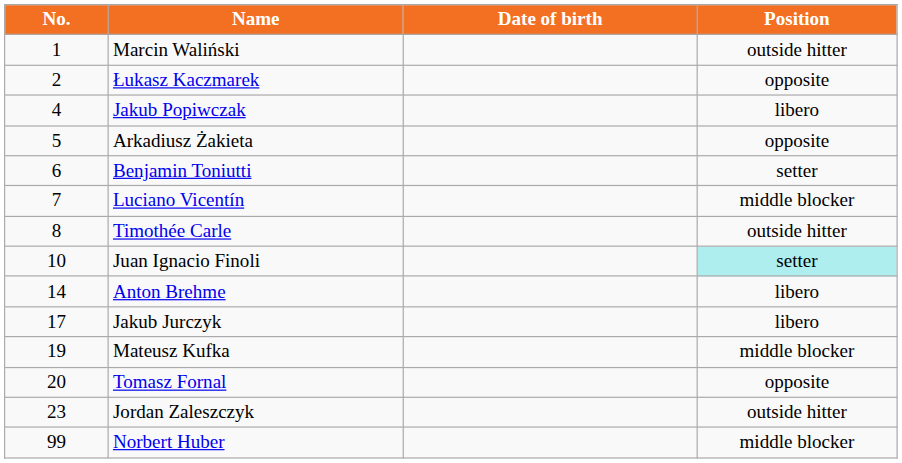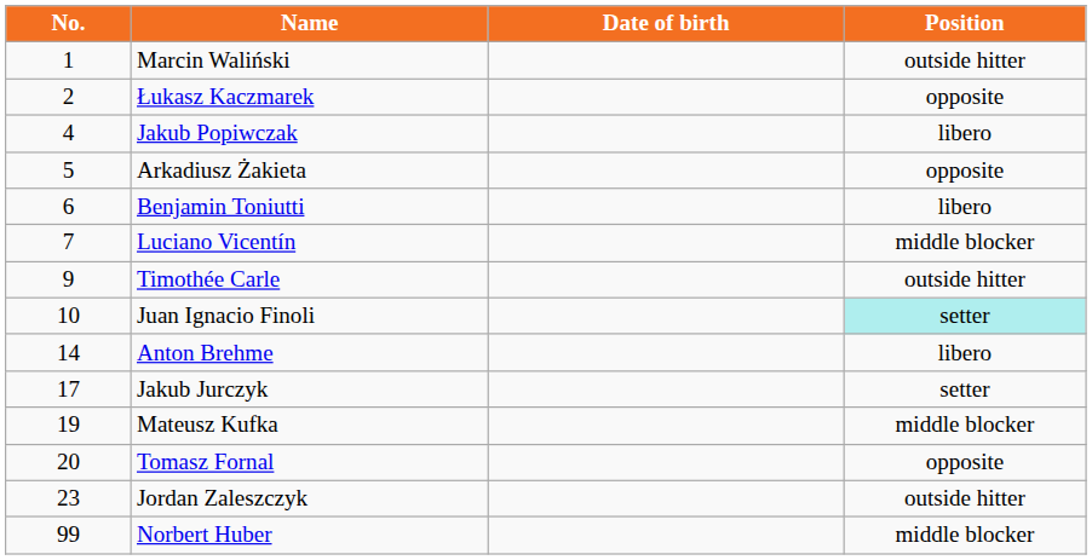Benjamin Toniutti | Position: setter -> libero
Timothée Carle | No.: 8 -> 9
Jakub Jurczyk | Position: libero -> setter
